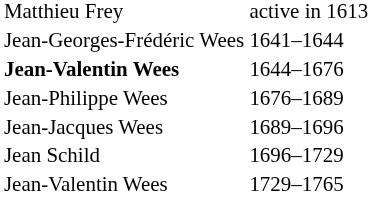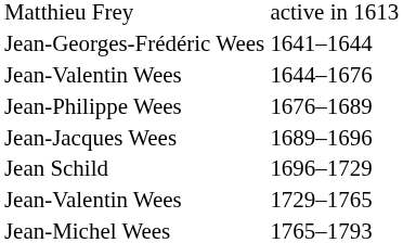1644–1676 | column 1: bold -> normal
+ row: Jean-Michel Wees | 1765–1793
